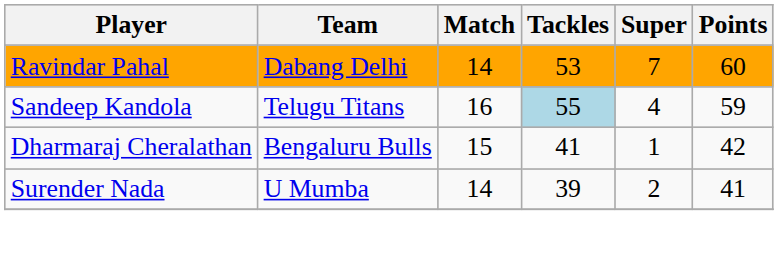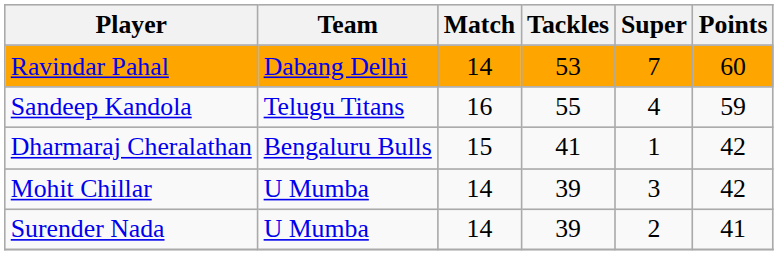Sandeep Kandola | Tackles: lightblue background -> no background
+ row: Mohit Chillar | U Mumba | 14 | 39 | 3 | 42
